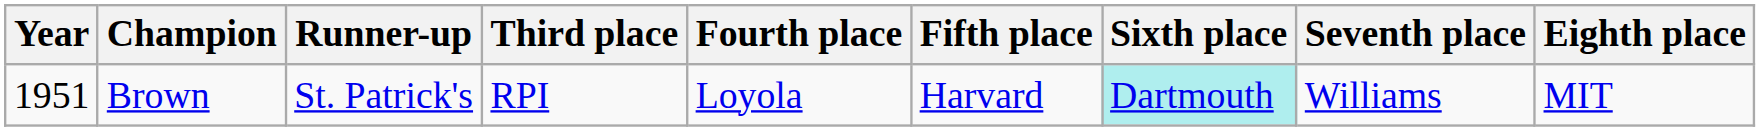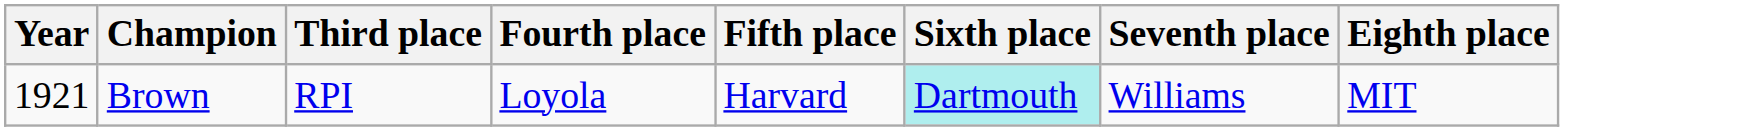- column: Runner-up | St. Patrick's
Brown | Year: 1951 -> 1921
